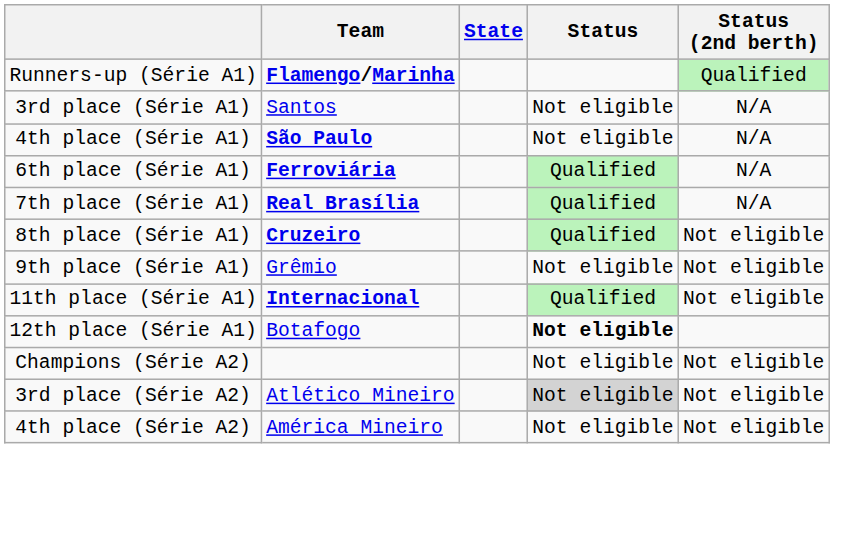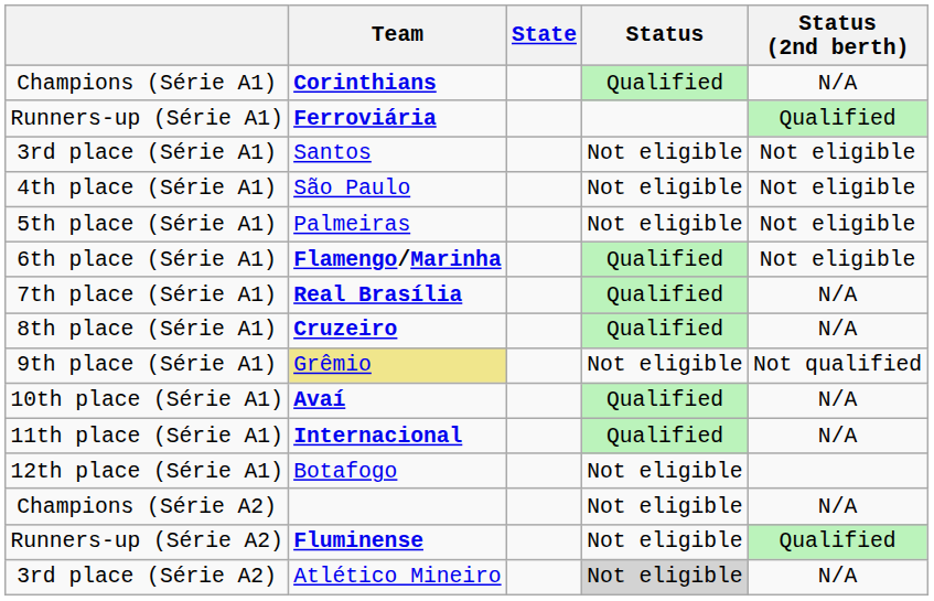+ row: Champions (Série A1) | Corinthians | Qualified | N/A
Runners-up (Série A1) | Team: Flamengo/Marinha -> Ferroviária
3rd place (Série A1) | Status (2nd berth): N/A -> Not eligible
4th place (Série A1) | Team: bold -> normal
4th place (Série A1) | Status (2nd berth): N/A -> Not eligible
+ row: 5th place (Série A1) | Palmeiras | Not eligible | Not eligible
6th place (Série A1) | Team: Ferroviária -> Flamengo/Marinha
6th place (Série A1) | Status (2nd berth): N/A -> Not eligible
8th place (Série A1) | Status (2nd berth): Not eligible -> N/A
9th place (Série A1) | Team: no background -> khaki background
9th place (Série A1) | Status (2nd berth): Not eligible -> Not qualified
+ row: 10th place (Série A1) | Avaí | Qualified | N/A
11th place (Série A1) | Status (2nd berth): Not eligible -> N/A
12th place (Série A1) | Status: bold -> normal
Champions (Série A2) | Status (2nd berth): Not eligible -> N/A
+ row: Runners-up (Série A2) | Fluminense | Not eligible | Qualified
3rd place (Série A2) | Status (2nd berth): Not eligible -> N/A
- row: 4th place (Série A2) | América Mineiro | Not eligible | Not eligible
